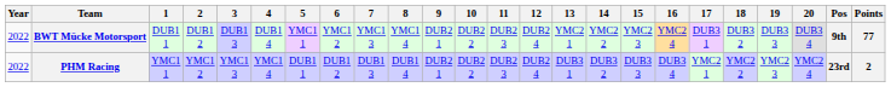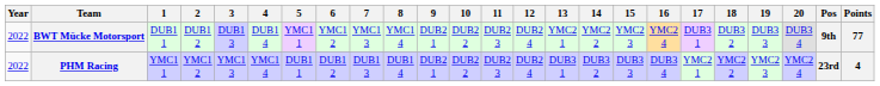PHM Racing | Points: 2 -> 4
